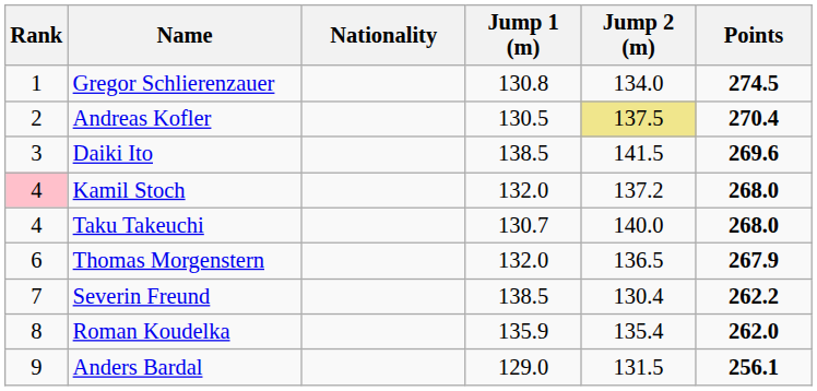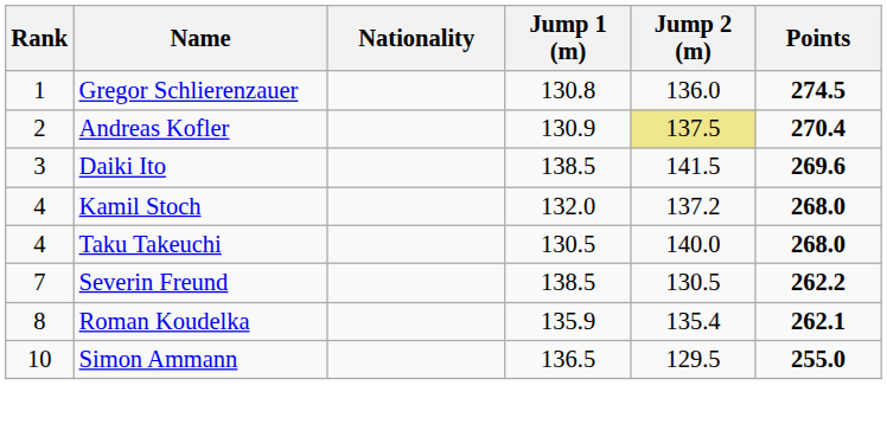Gregor Schlierenzauer | Jump 2 (m): 134.0 -> 136.0
Andreas Kofler | Jump 1 (m): 130.5 -> 130.9
Kamil Stoch | Rank: pink background -> no background
Taku Takeuchi | Jump 1 (m): 130.7 -> 130.5
- row: 6 | Thomas Morgenstern | 132.0 | 136.5 | 267.9
Severin Freund | Jump 2 (m): 130.4 -> 130.5
Roman Koudelka | Points: 262.0 -> 262.1
- row: 9 | Anders Bardal | 129.0 | 131.5 | 256.1
+ row: 10 | Simon Ammann | 136.5 | 129.5 | 255.0
